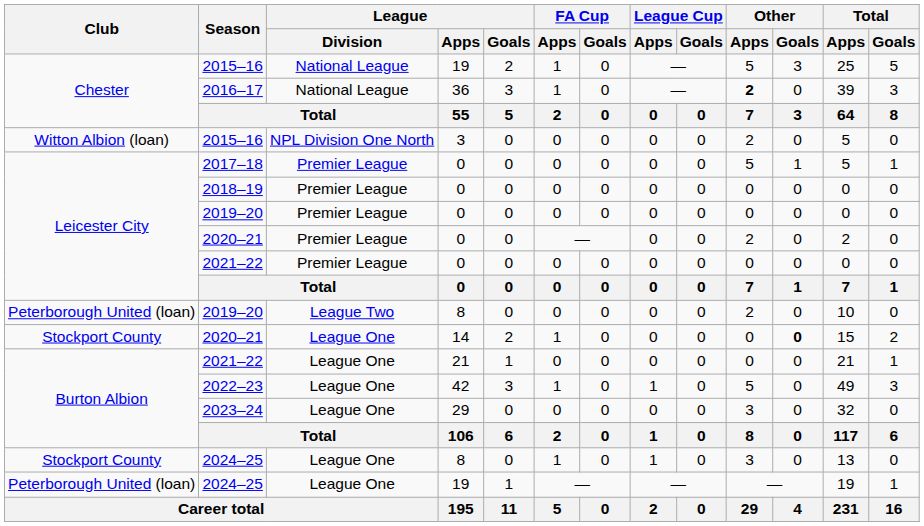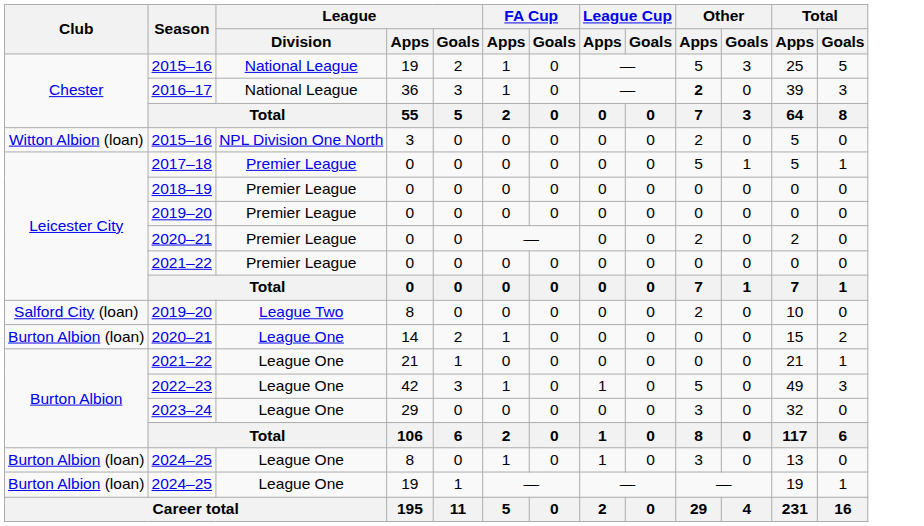2019–20 / 8 | Club: Peterborough United (loan) -> Salford City (loan)
2020–21 / 14 | Club: Stockport County -> Burton Albion (loan)
2020–21 / 14 | Other / Goals: bold -> normal
2024–25 / 8 | Club: Stockport County -> Burton Albion (loan)
2024–25 / 19 | Club: Peterborough United (loan) -> Burton Albion (loan)
